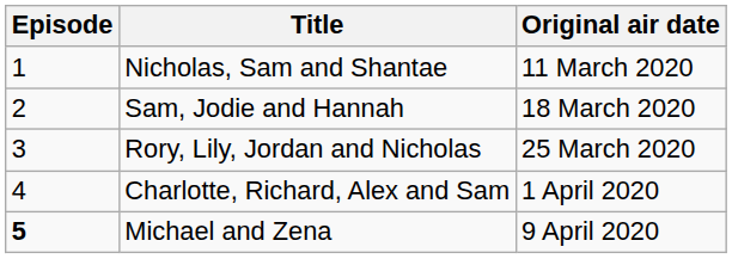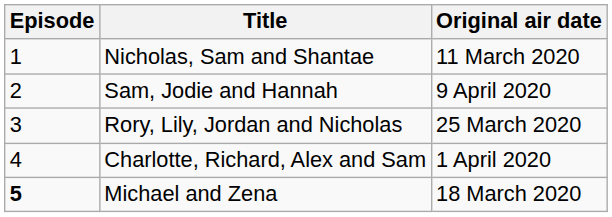Sam, Jodie and Hannah | Original air date: 18 March 2020 -> 9 April 2020
Michael and Zena | Original air date: 9 April 2020 -> 18 March 2020
